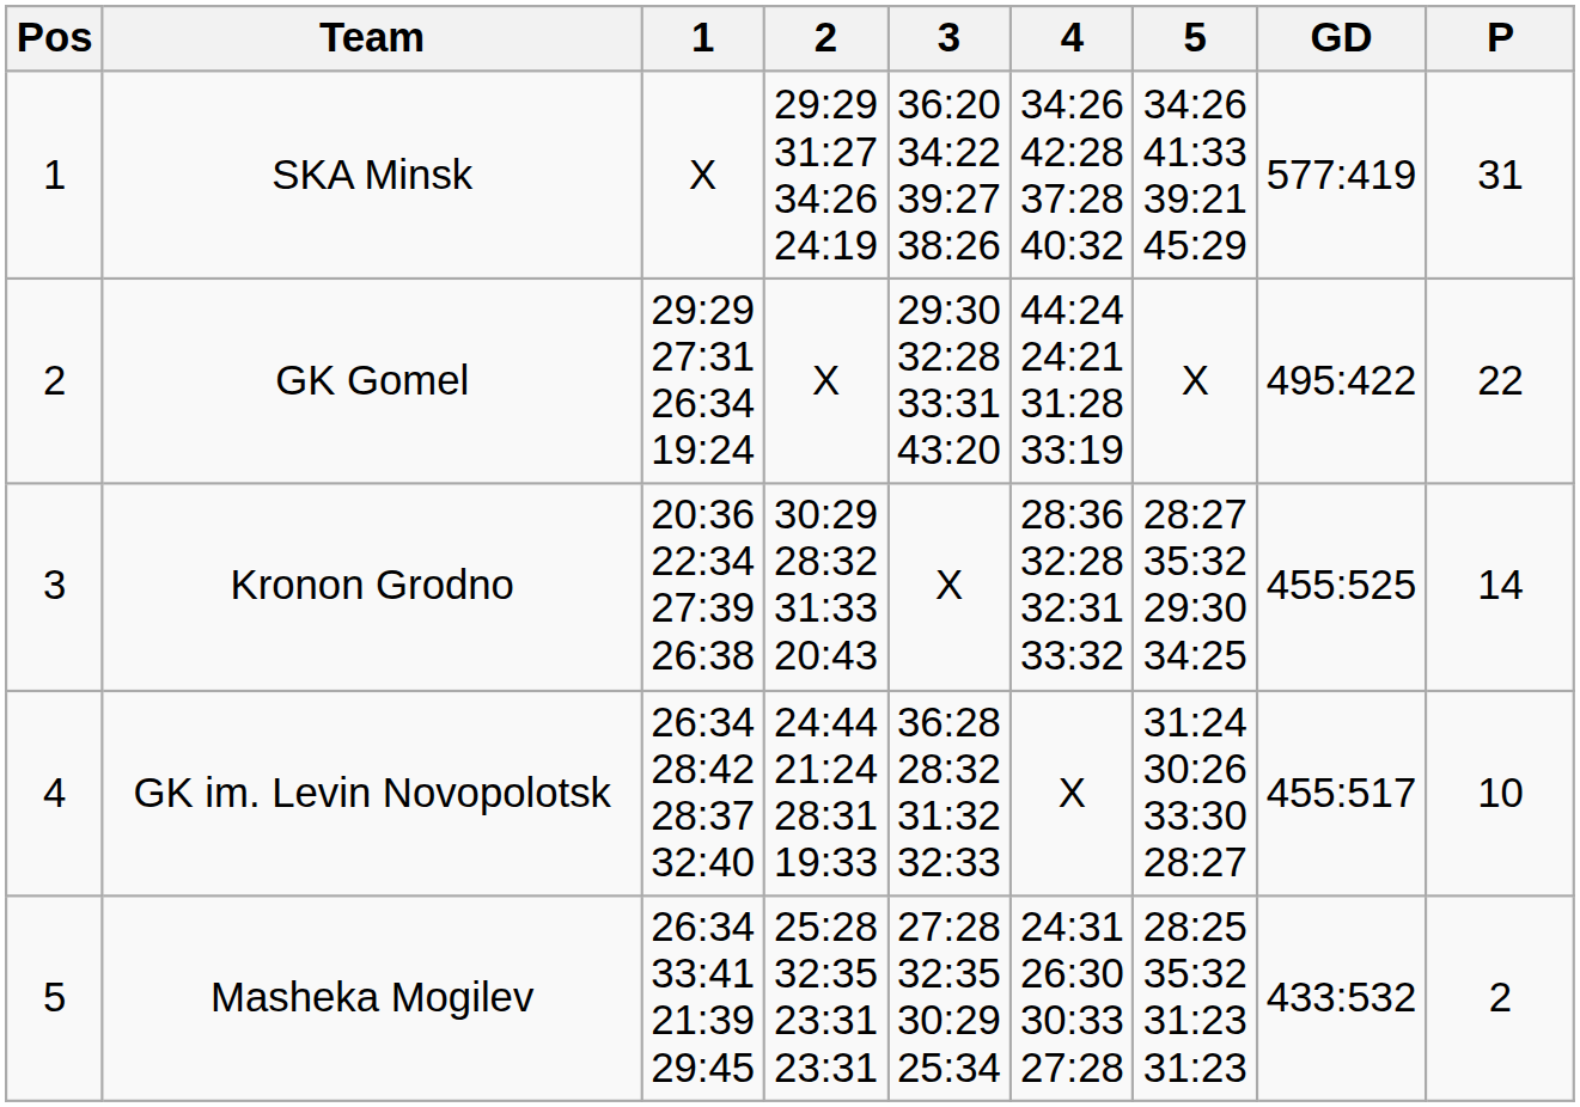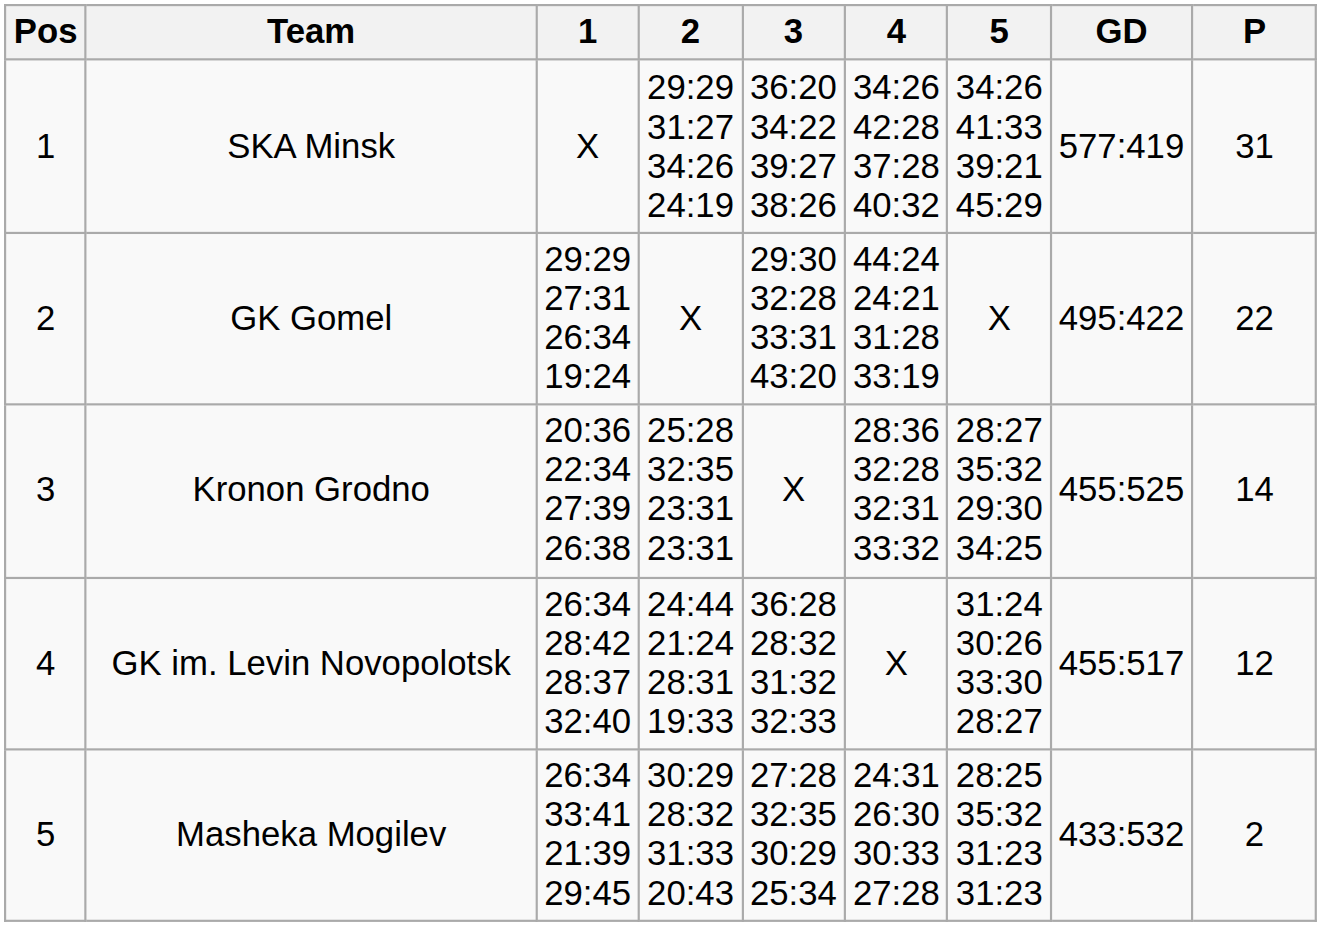Kronon Grodno | 2: 30:29 28:32 31:33 20:43 -> 25:28 32:35 23:31 23:31
GK im. Levin Novopolotsk | P: 10 -> 12
Masheka Mogilev | 2: 25:28 32:35 23:31 23:31 -> 30:29 28:32 31:33 20:43
